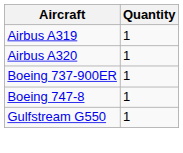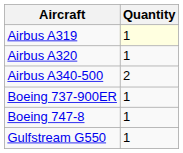Airbus A319 | Quantity: no background -> lightyellow background
+ row: Airbus A340-500 | 2
